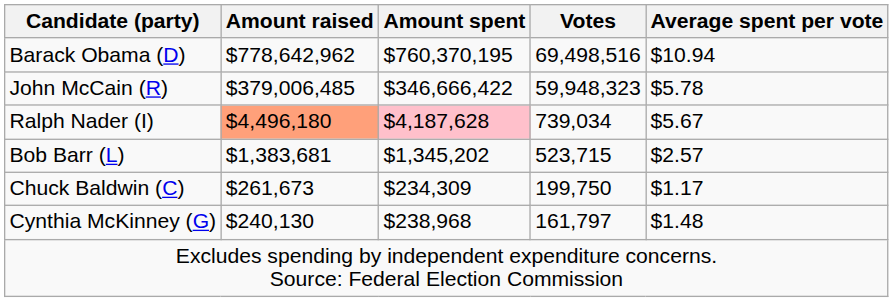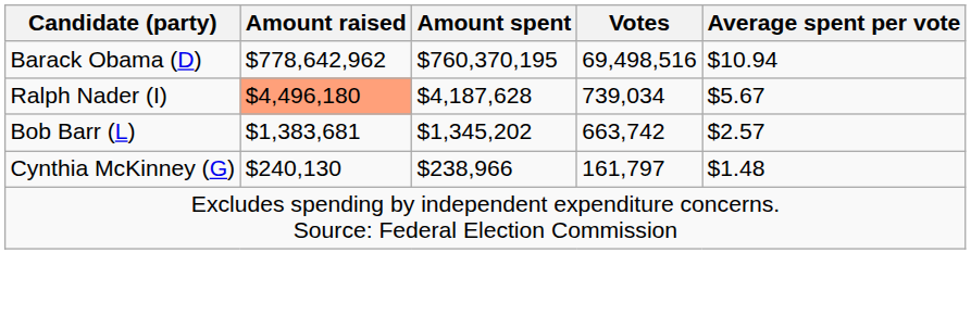- row: John McCain (R) | $379,006,485 | $346,666,422 | 59,948,323 | $5.78
Ralph Nader (I) | Amount spent: pink background -> no background
Bob Barr (L) | Votes: 523,715 -> 663,742
- row: Chuck Baldwin (C) | $261,673 | $234,309 | 199,750 | $1.17
Cynthia McKinney (G) | Amount spent: $238,968 -> $238,966
